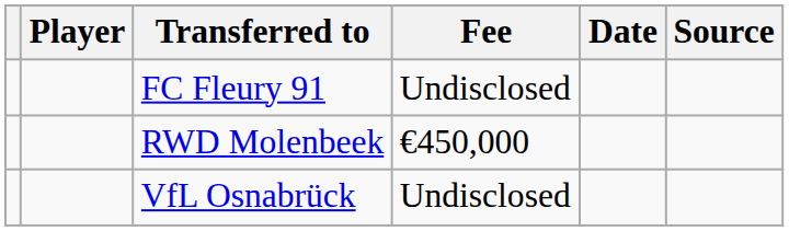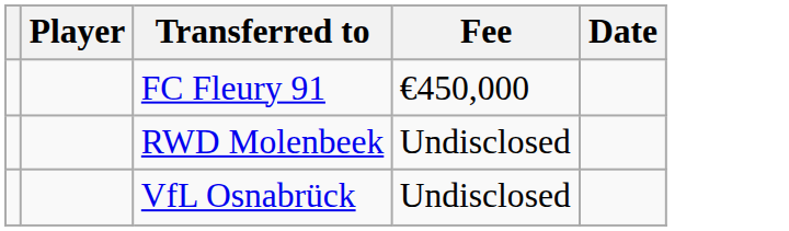- column: Source
FC Fleury 91 | Fee: Undisclosed -> €450,000
RWD Molenbeek | Fee: €450,000 -> Undisclosed
